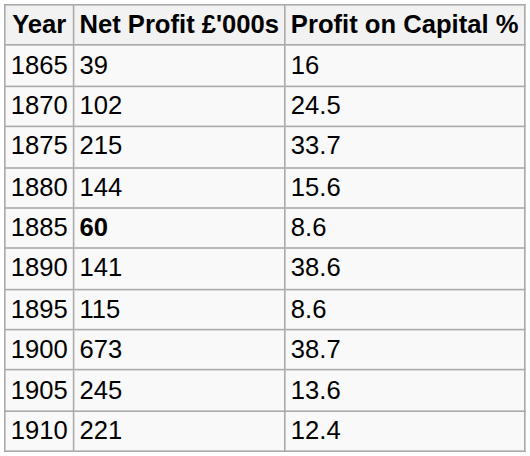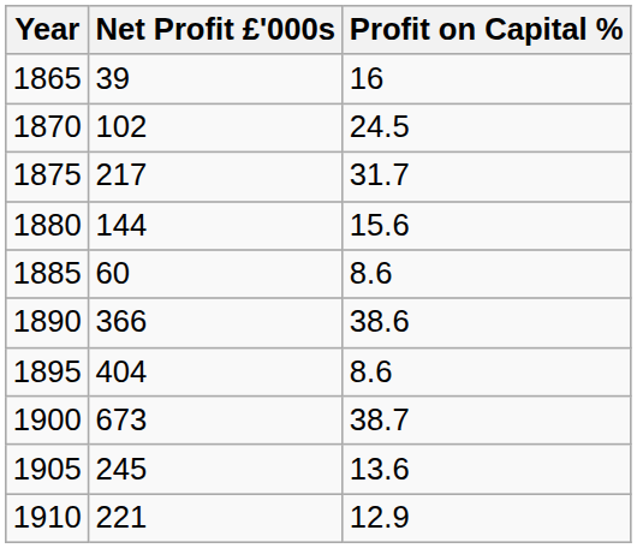1875 | Net Profit £'000s: 215 -> 217
1875 | Profit on Capital %: 33.7 -> 31.7
1885 | Net Profit £'000s: bold -> normal
1890 | Net Profit £'000s: 141 -> 366
1895 | Net Profit £'000s: 115 -> 404
1910 | Profit on Capital %: 12.4 -> 12.9
